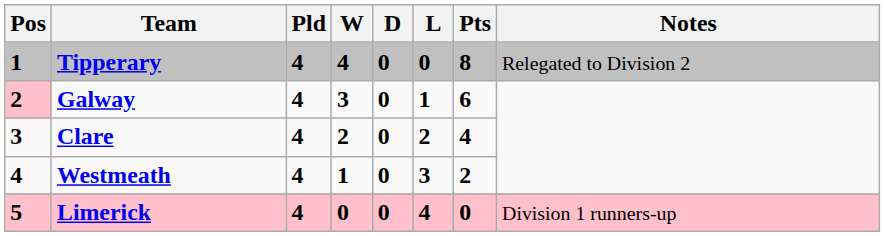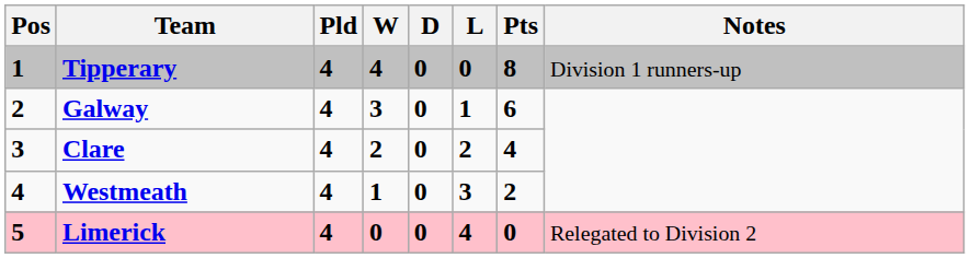Tipperary | Notes: Relegated to Division 2 -> Division 1 runners-up
Galway | Pos: pink background -> no background
Limerick | Notes: Division 1 runners-up -> Relegated to Division 2
